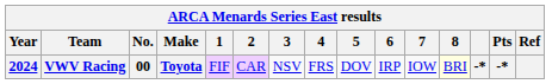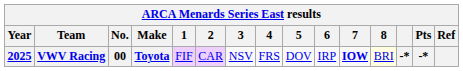VWV Racing | Year: 2024 -> 2025
VWV Racing | 7: normal -> bold
